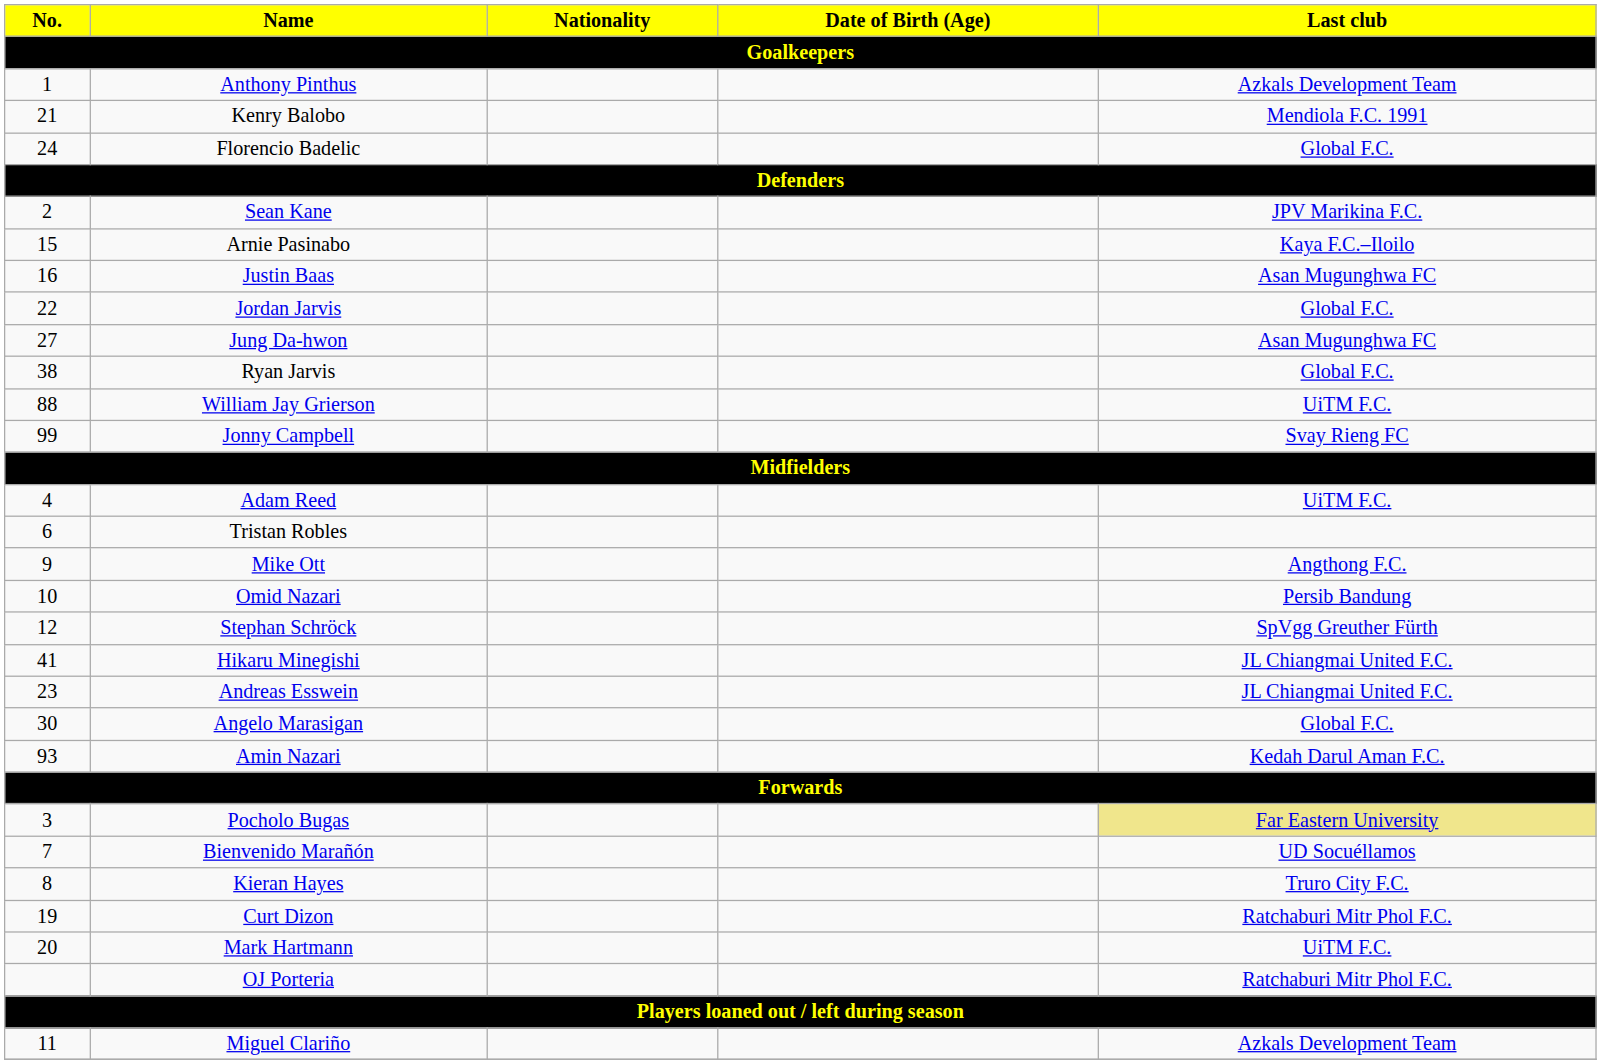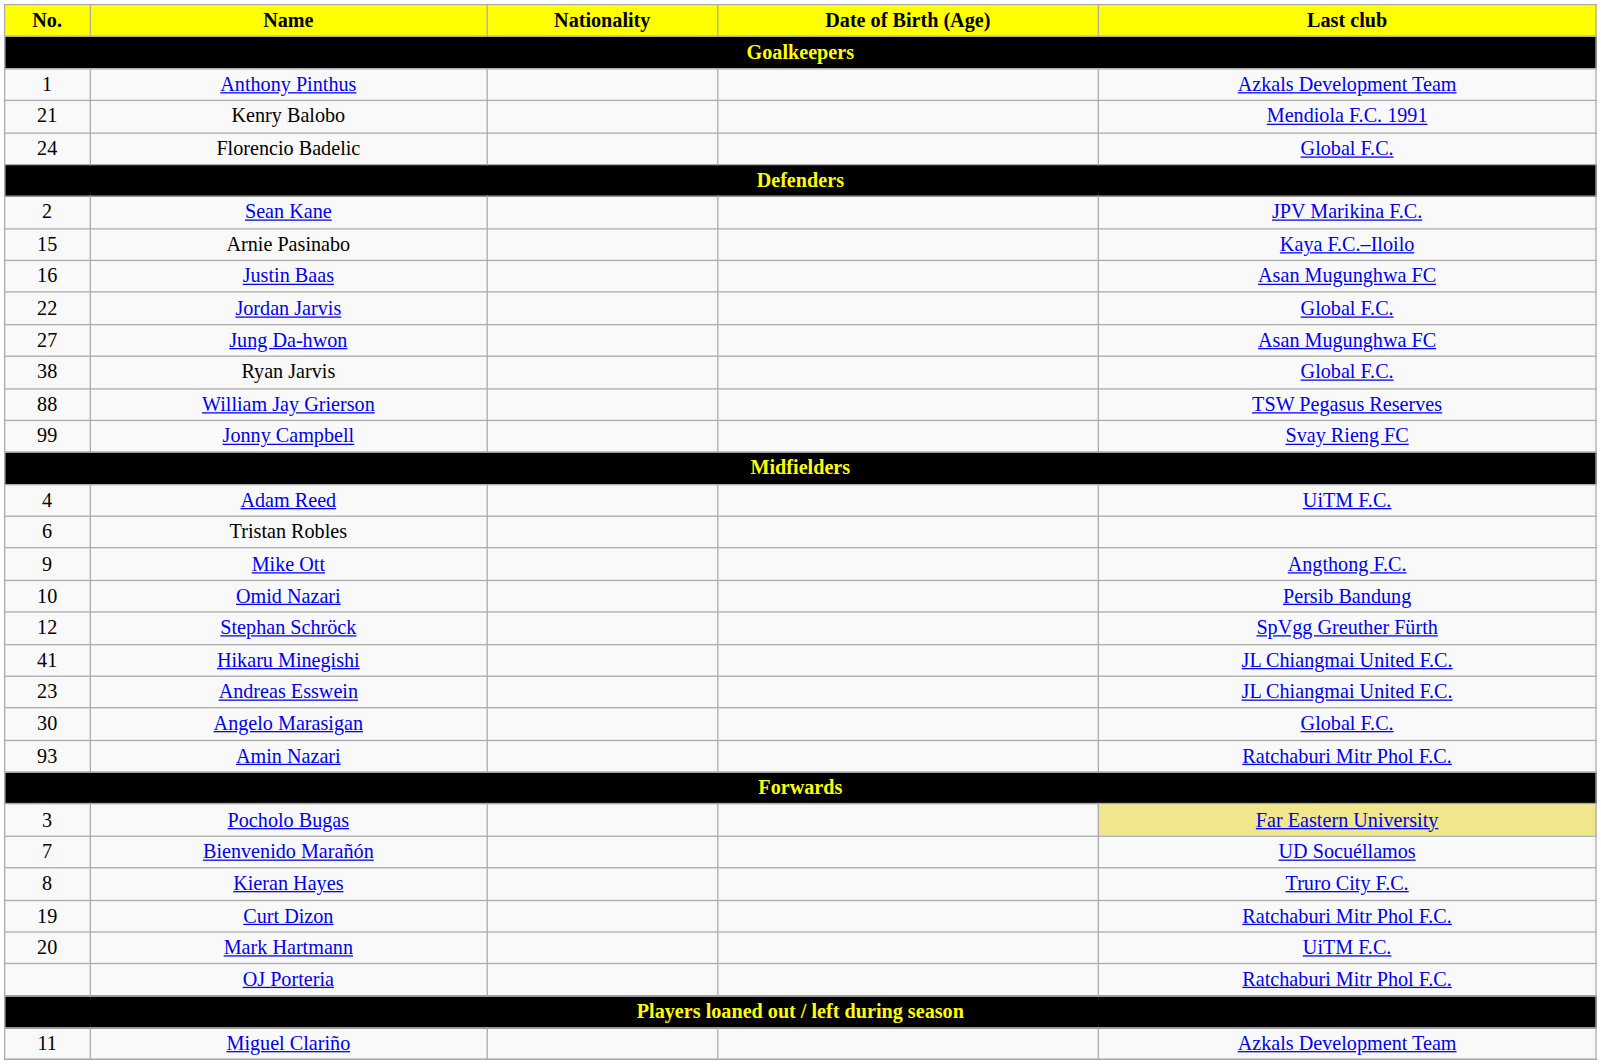William Jay Grierson | Last club: UiTM F.C. -> TSW Pegasus Reserves
Amin Nazari | Last club: Kedah Darul Aman F.C. -> Ratchaburi Mitr Phol F.C.
